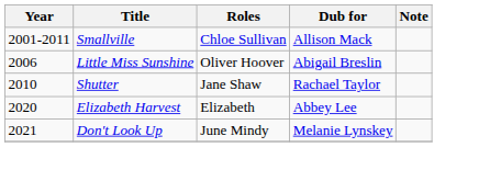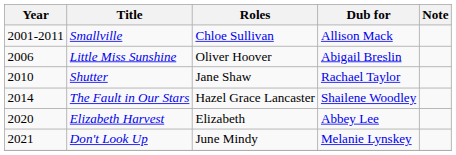+ row: 2014 | The Fault in Our Stars | Hazel Grace Lancaster | Shailene Woodley
